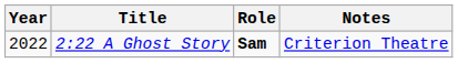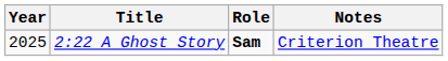2:22 A Ghost Story | Year: 2022 -> 2025
